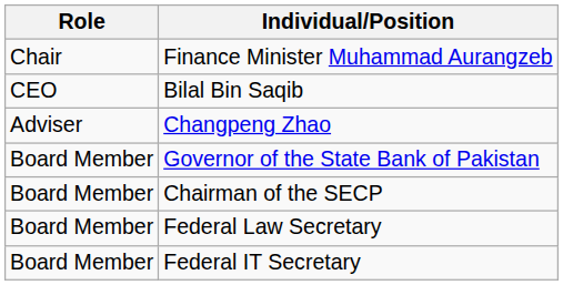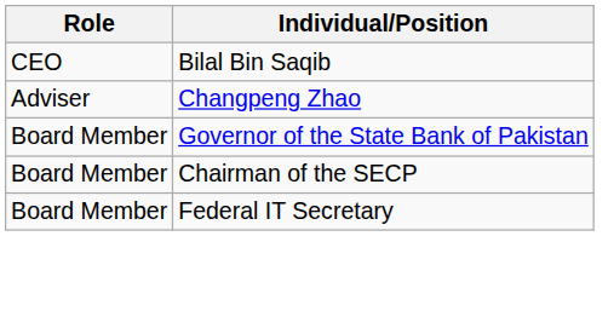- row: Chair | Finance Minister Muhammad Aurangzeb
- row: Board Member | Federal Law Secretary
